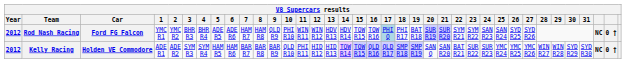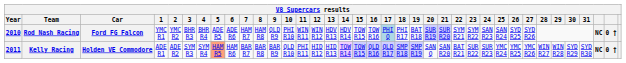Rod Nash Racing | Year: 2012 -> 2010
Kelly Racing | Year: 2012 -> 2011
Kelly Racing | 5: no background -> lightsalmon background
